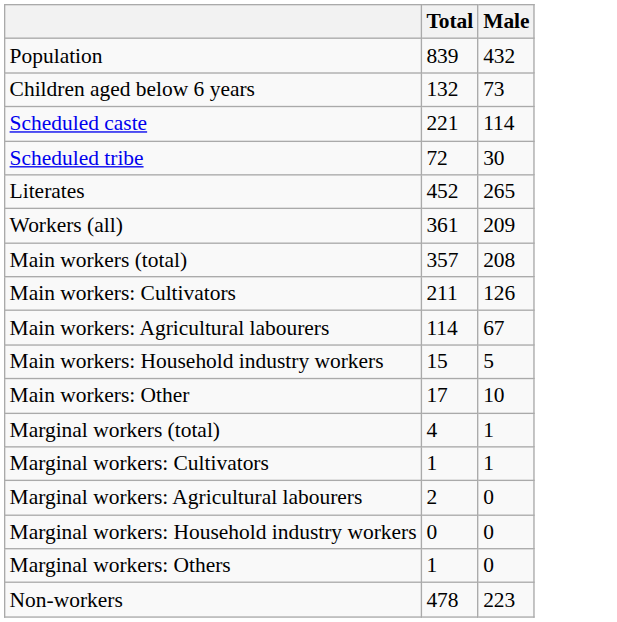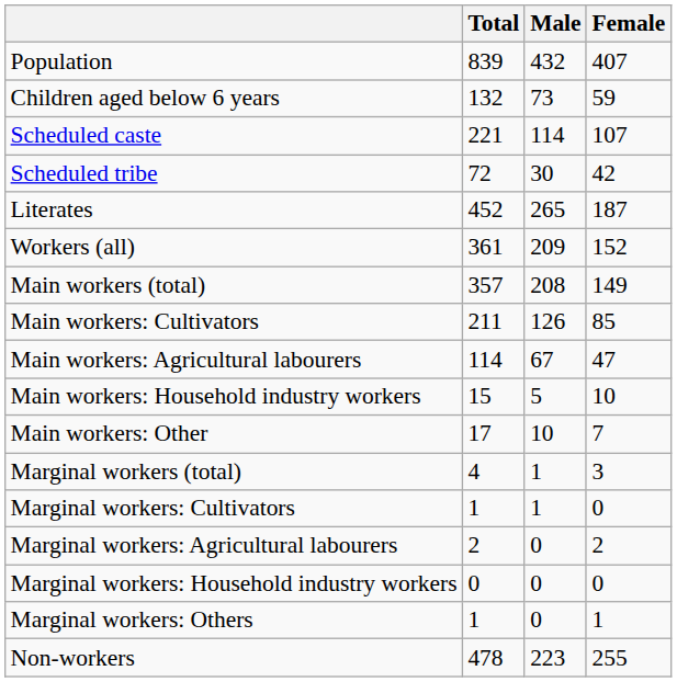+ column: Female | 407 | 59 | 107 | 42 | 187 | 152 | 149 | 85 | 47 | 10 | 7 | 3 | 0 | 2 | 0 | 1 | 255
